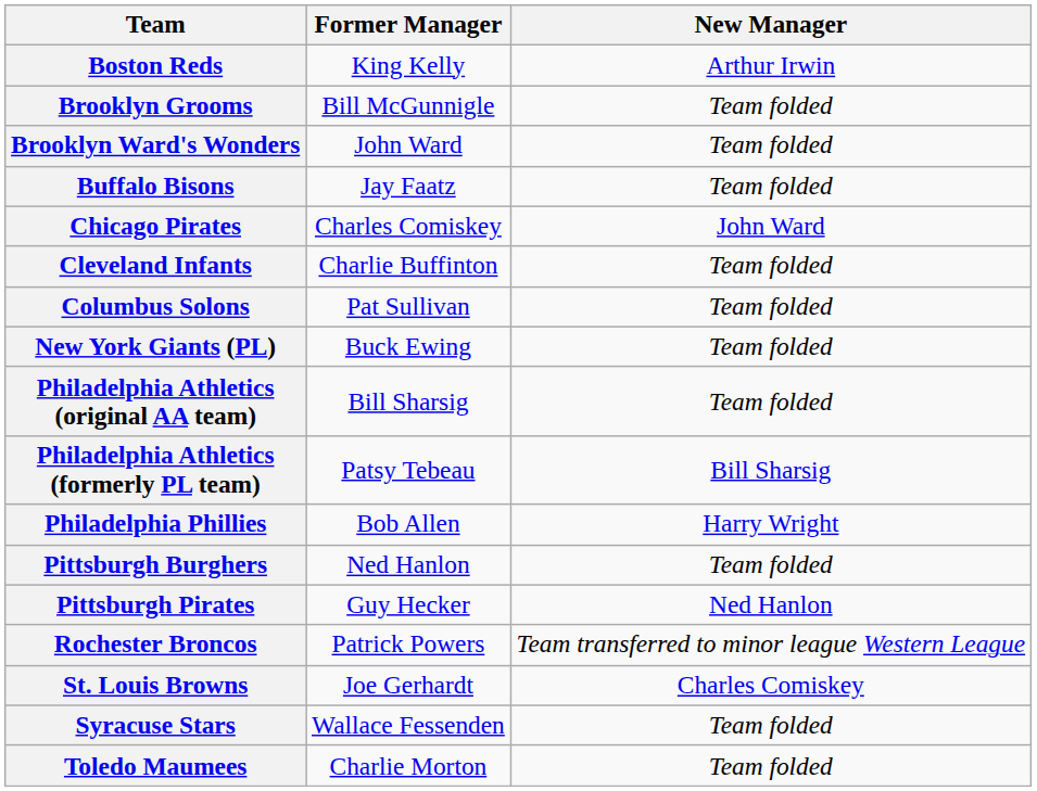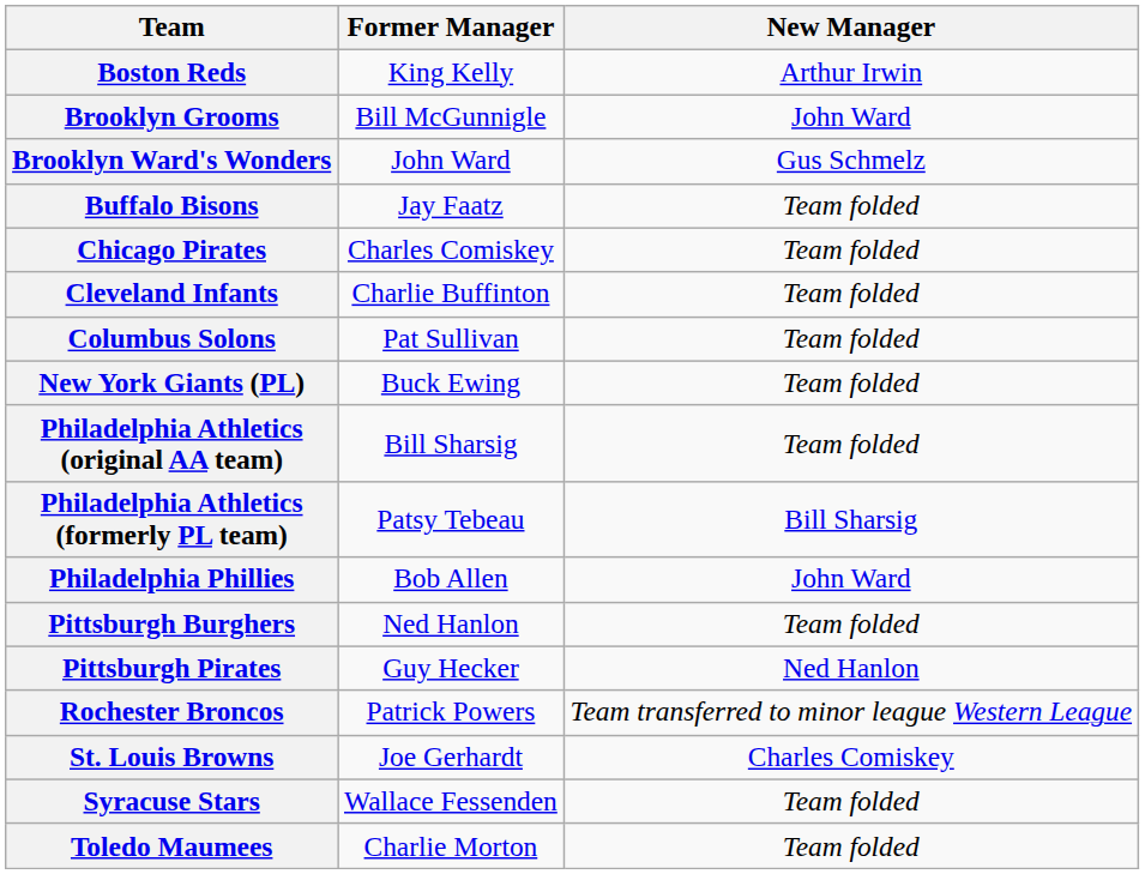Brooklyn Grooms | New Manager: Team folded -> John Ward
Brooklyn Ward's Wonders | New Manager: Team folded -> Gus Schmelz
Chicago Pirates | New Manager: John Ward -> Team folded
Philadelphia Phillies | New Manager: Harry Wright -> John Ward
